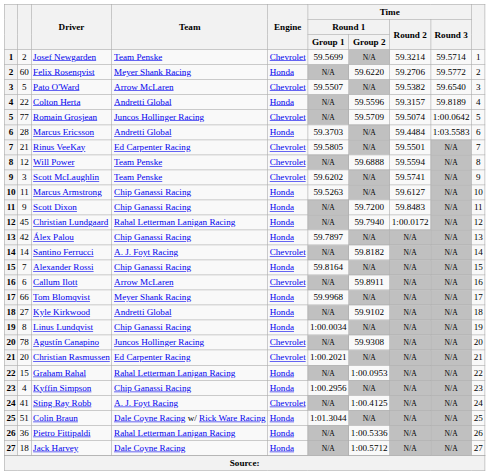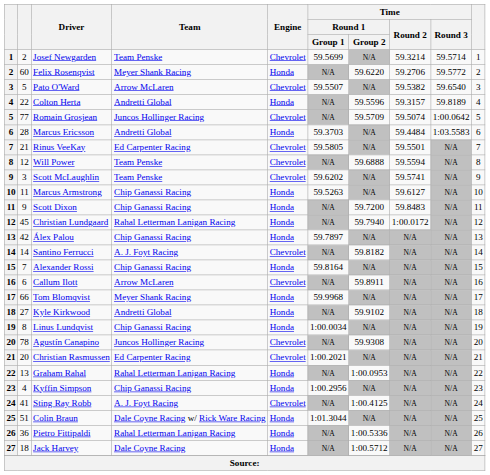Graham Rahal | column 2: 15 -> 13
